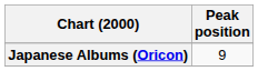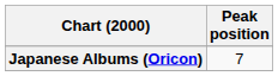Japanese Albums (Oricon) | Peak position: 9 -> 7
